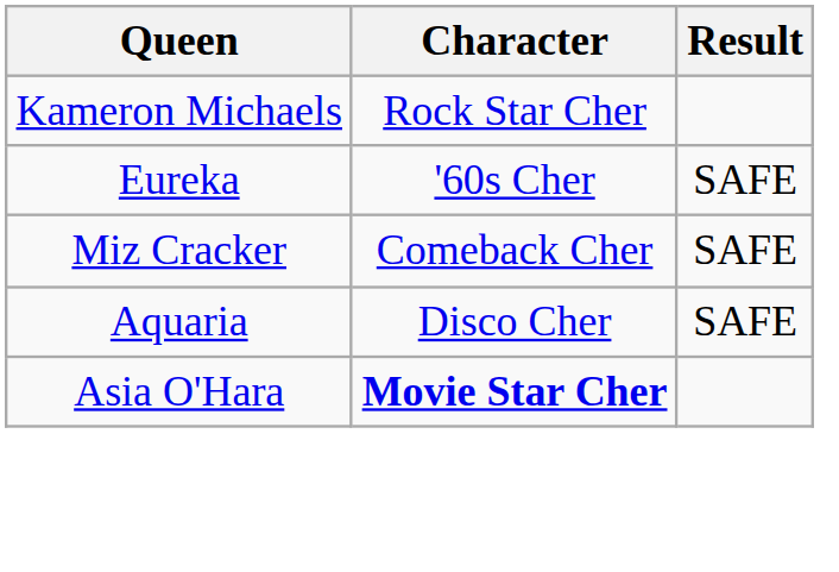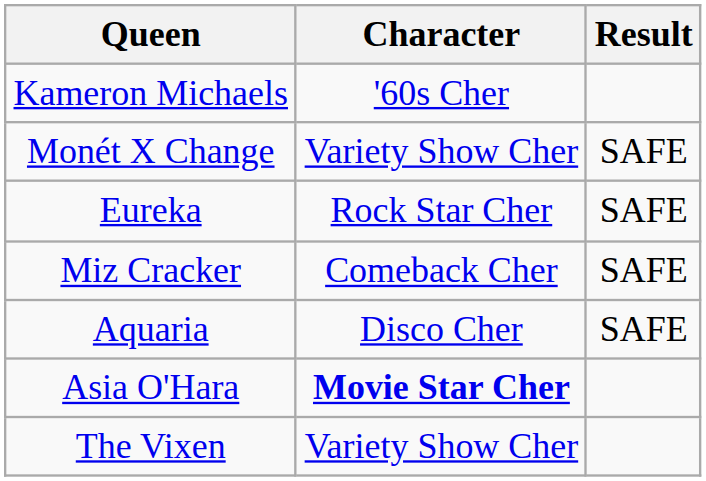Kameron Michaels | Character: Rock Star Cher -> '60s Cher
+ row: Monét X Change | Variety Show Cher | SAFE
Eureka | Character: '60s Cher -> Rock Star Cher
+ row: The Vixen | Variety Show Cher
